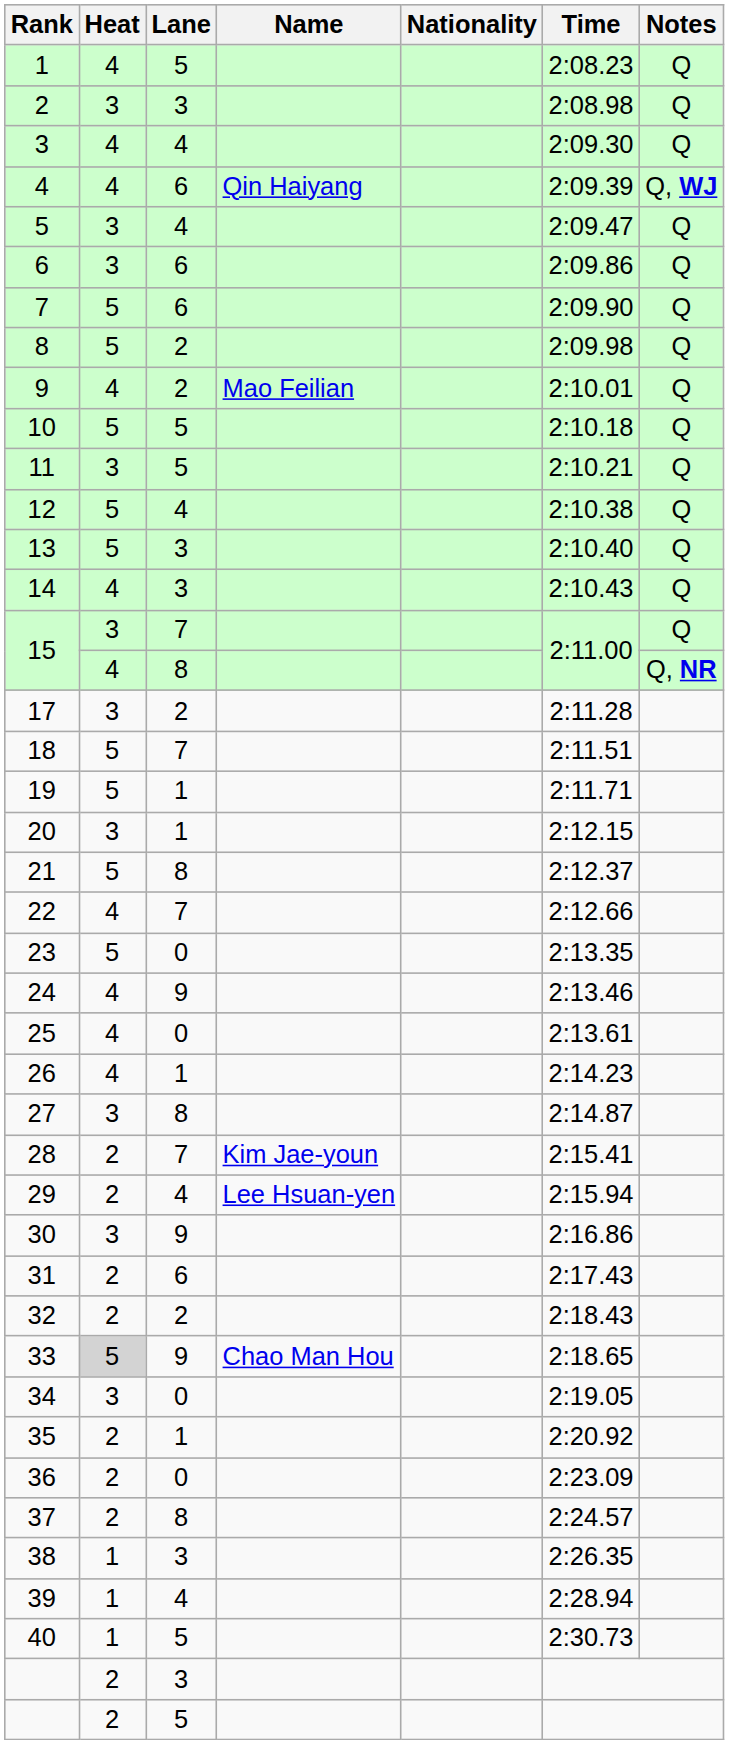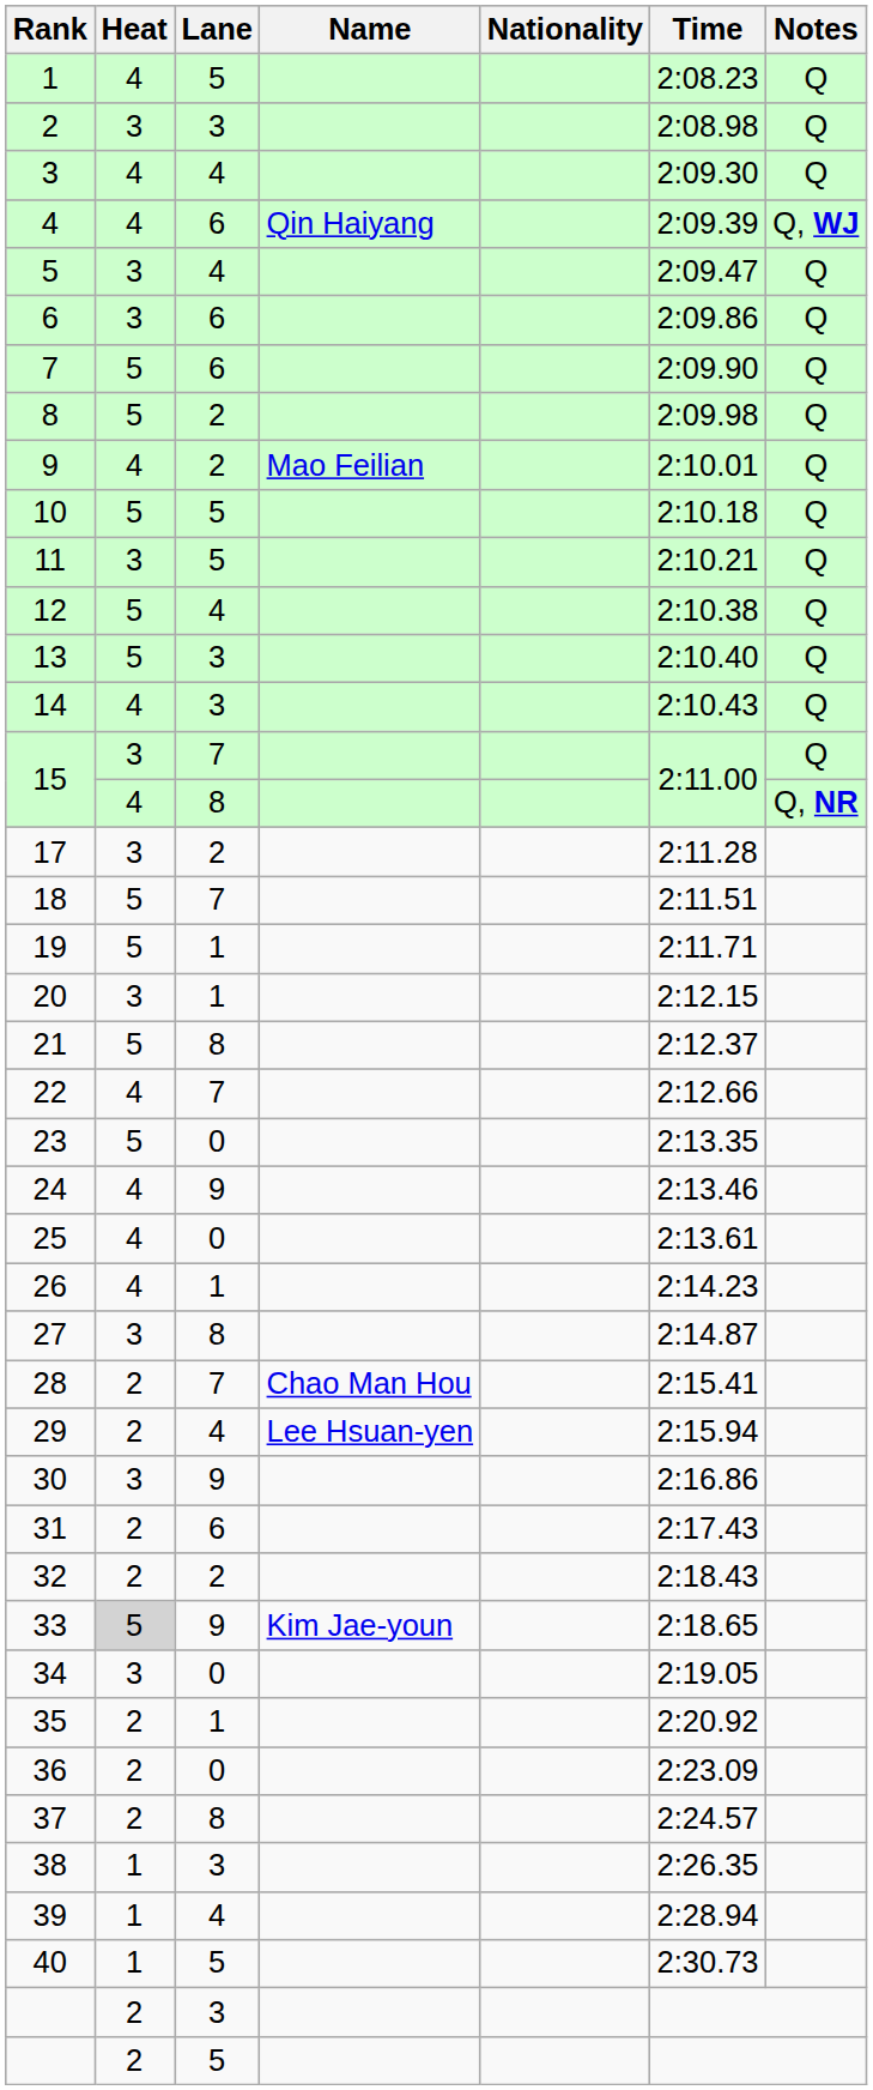28 | Name: Kim Jae-youn -> Chao Man Hou
33 | Name: Chao Man Hou -> Kim Jae-youn
